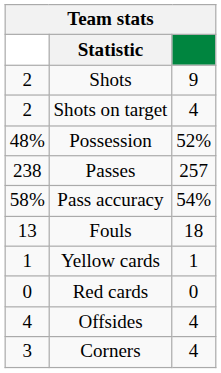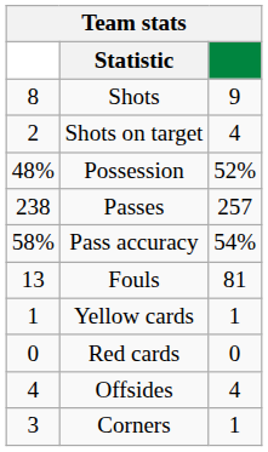Shots | column 1: 2 -> 8
Fouls | column 3: 18 -> 81
Corners | column 3: 4 -> 1
